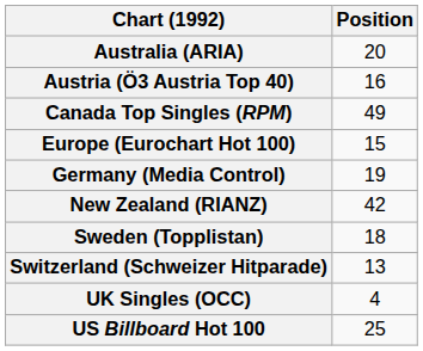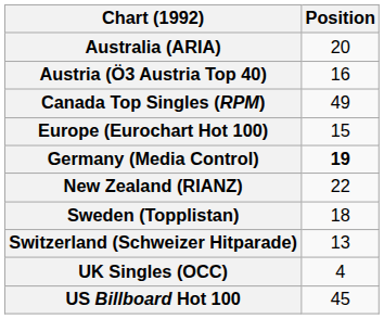Germany (Media Control) | Position: normal -> bold
New Zealand (RIANZ) | Position: 42 -> 22
US Billboard Hot 100 | Position: 25 -> 45
